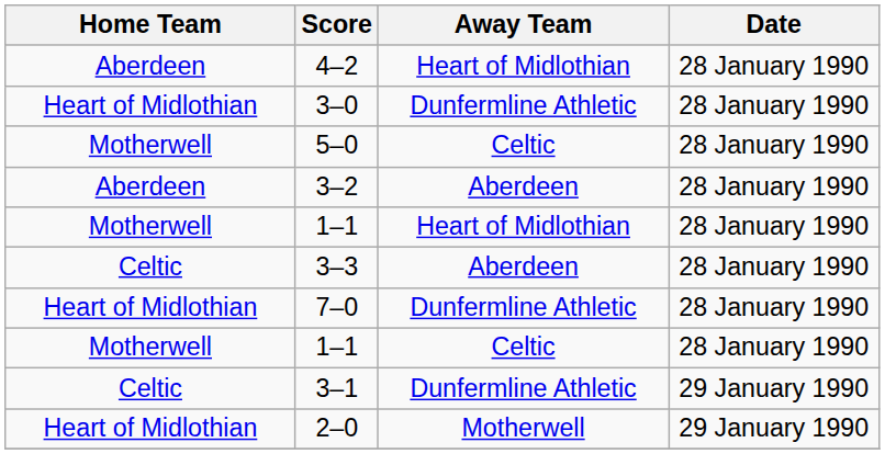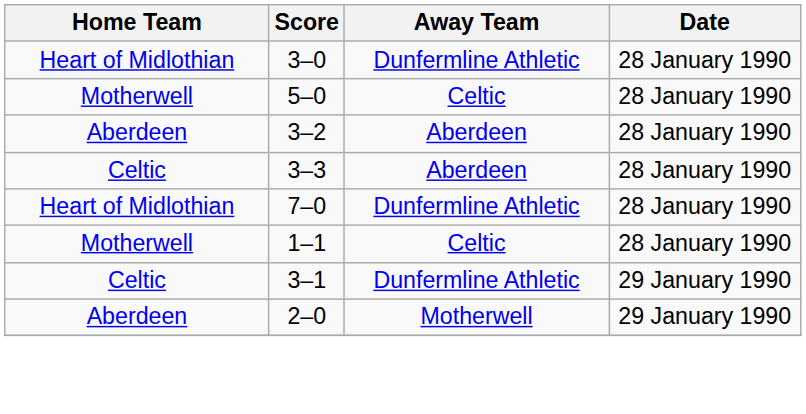- row: Aberdeen | 4–2 | Heart of Midlothian | 28 January 1990
- row: Motherwell | 1–1 | Heart of Midlothian | 28 January 1990
2–0 | Home Team: Heart of Midlothian -> Aberdeen
